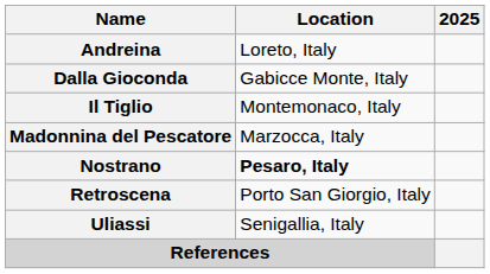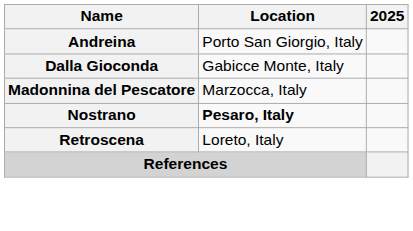Andreina | Location: Loreto, Italy -> Porto San Giorgio, Italy
- row: Il Tiglio | Montemonaco, Italy
Retroscena | Location: Porto San Giorgio, Italy -> Loreto, Italy
- row: Uliassi | Senigallia, Italy
